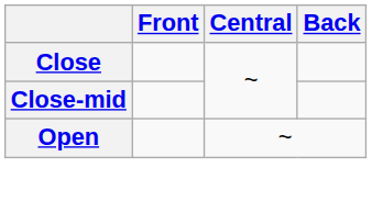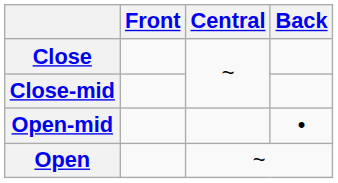+ row: Open-mid | •
